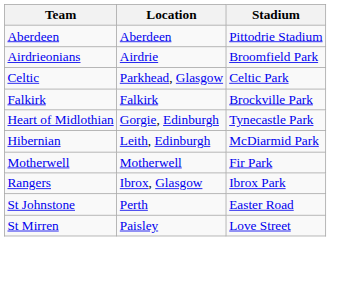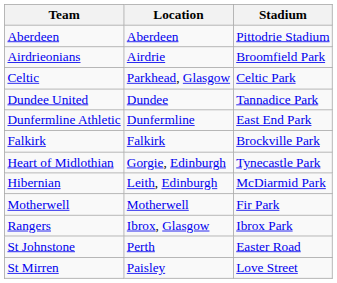+ row: Dundee United | Dundee | Tannadice Park
+ row: Dunfermline Athletic | Dunfermline | East End Park
